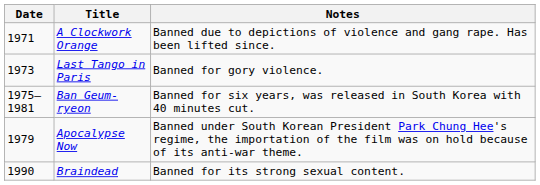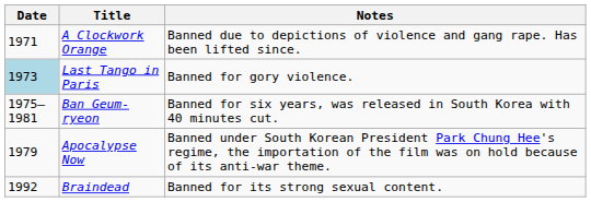Last Tango in Paris | Date: no background -> lightblue background
Braindead | Date: 1990 -> 1992
